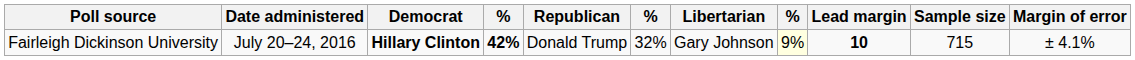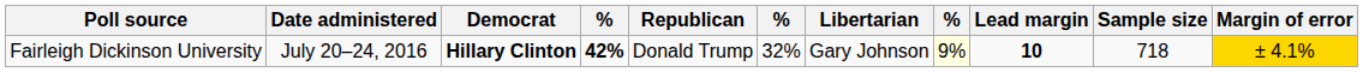Fairleigh Dickinson University | Sample size: 715 -> 718
Fairleigh Dickinson University | Margin of error: no background -> gold background
